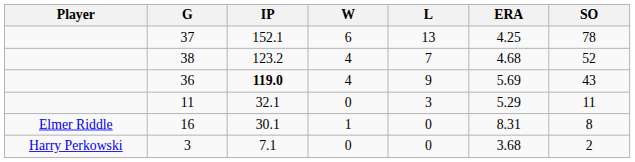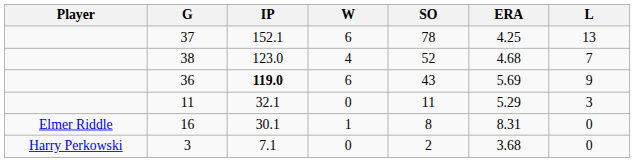columns swapped: L <-> SO
38 | IP: 123.2 -> 123.0
36 | W: 4 -> 6
